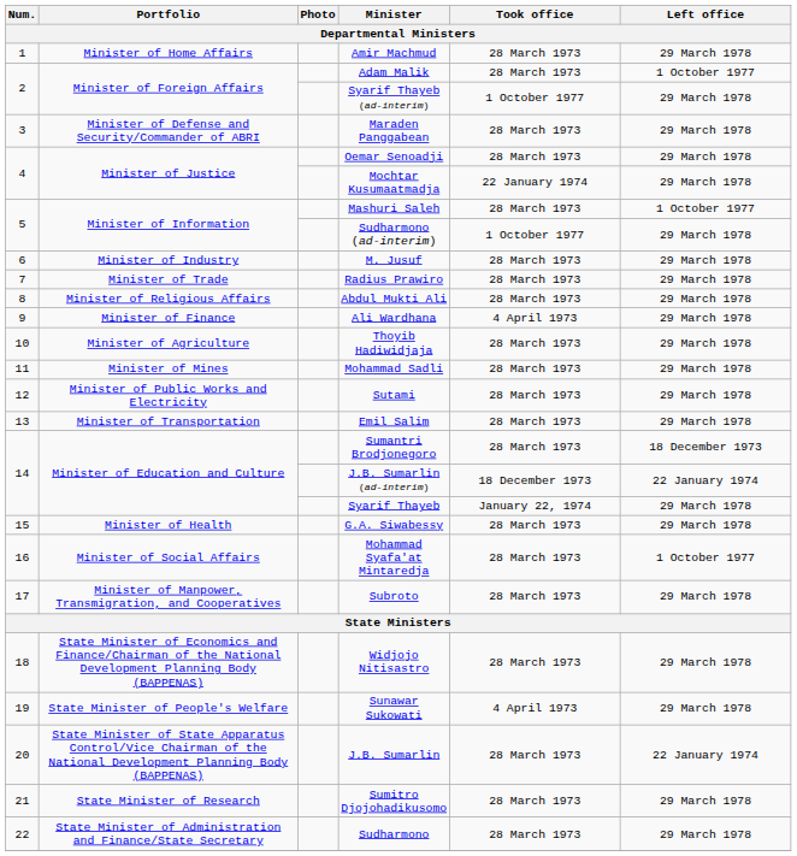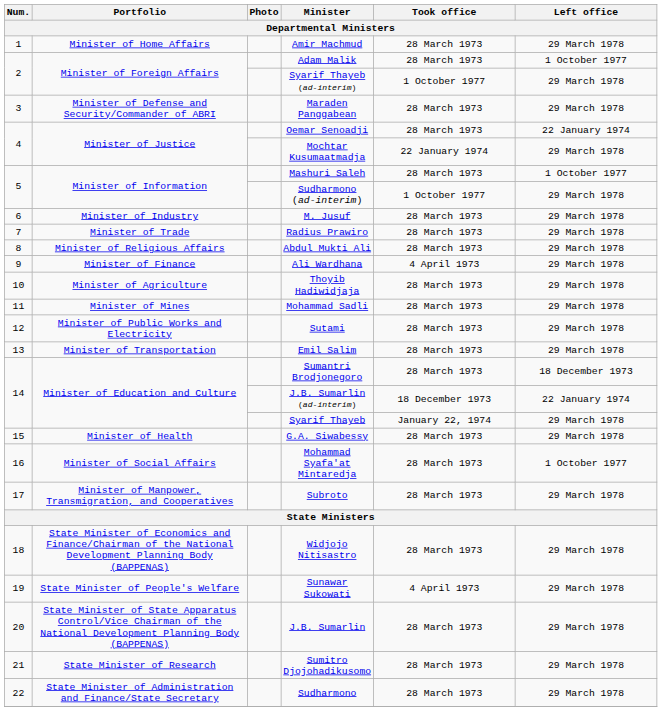Oemar Senoadji | Left office: 29 March 1978 -> 22 January 1974
J.B. Sumarlin | Left office: 22 January 1974 -> 29 March 1978
